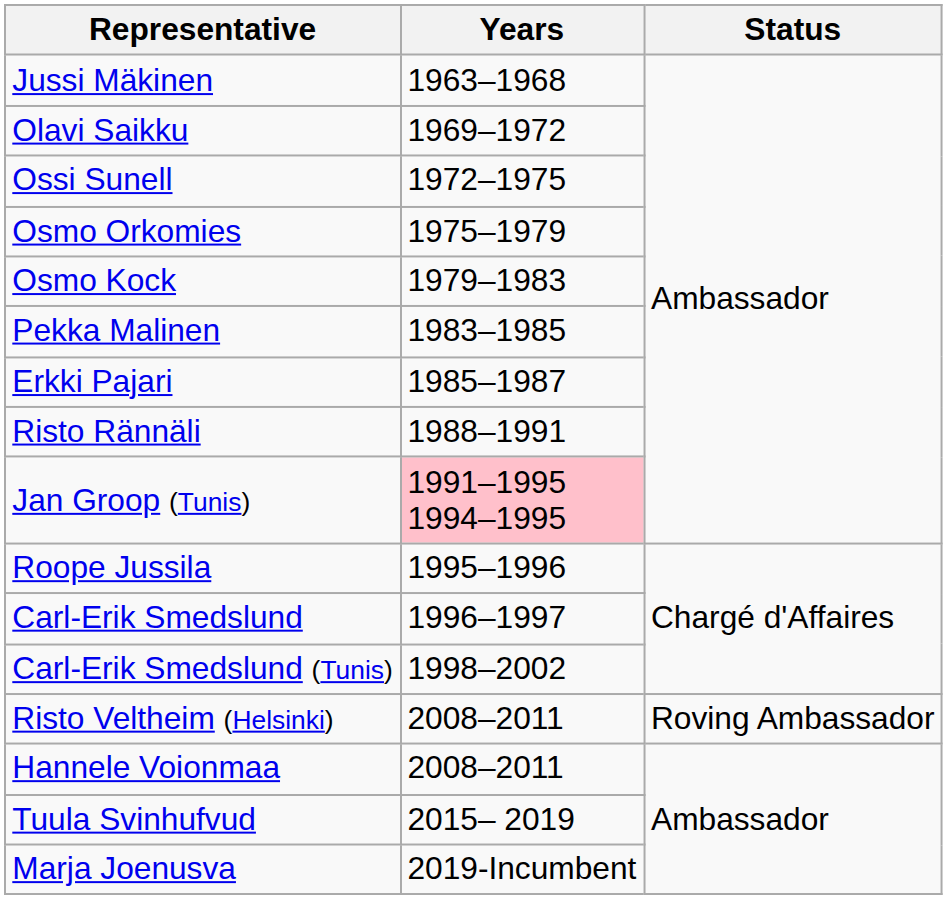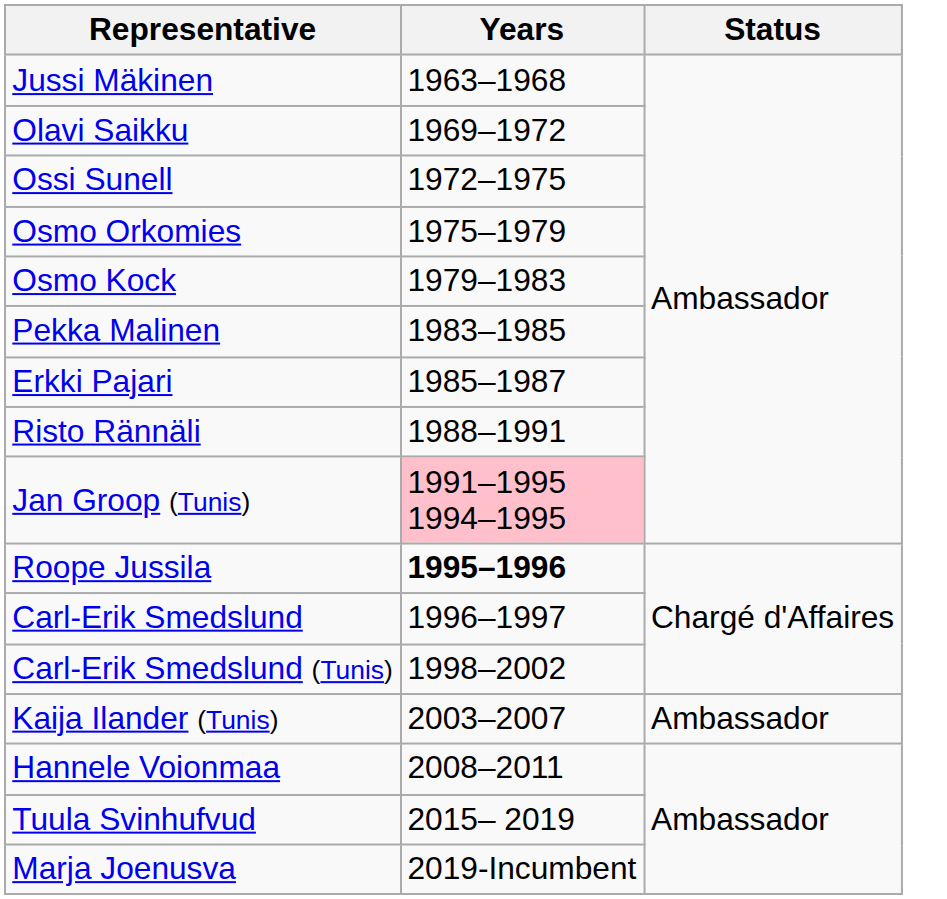Roope Jussila | Years: normal -> bold
+ row: Kaija Ilander (Tunis) | 2003–2007 | Ambassador
- row: Risto Veltheim (Helsinki) | 2008–2011 | Roving Ambassador
